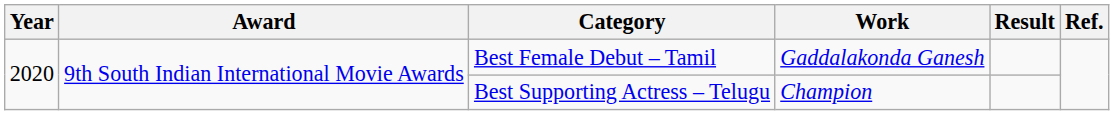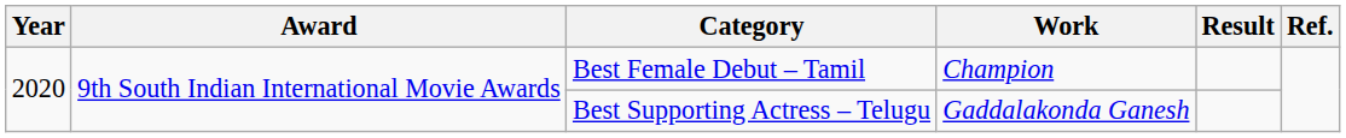Best Female Debut – Tamil | Work: Gaddalakonda Ganesh -> Champion
Best Supporting Actress – Telugu | Work: Champion -> Gaddalakonda Ganesh
